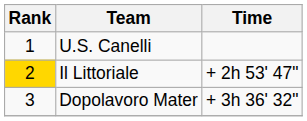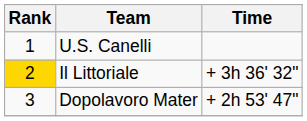Il Littoriale | Time: + 2h 53' 47" -> + 3h 36' 32"
Dopolavoro Mater | Time: + 3h 36' 32" -> + 2h 53' 47"
